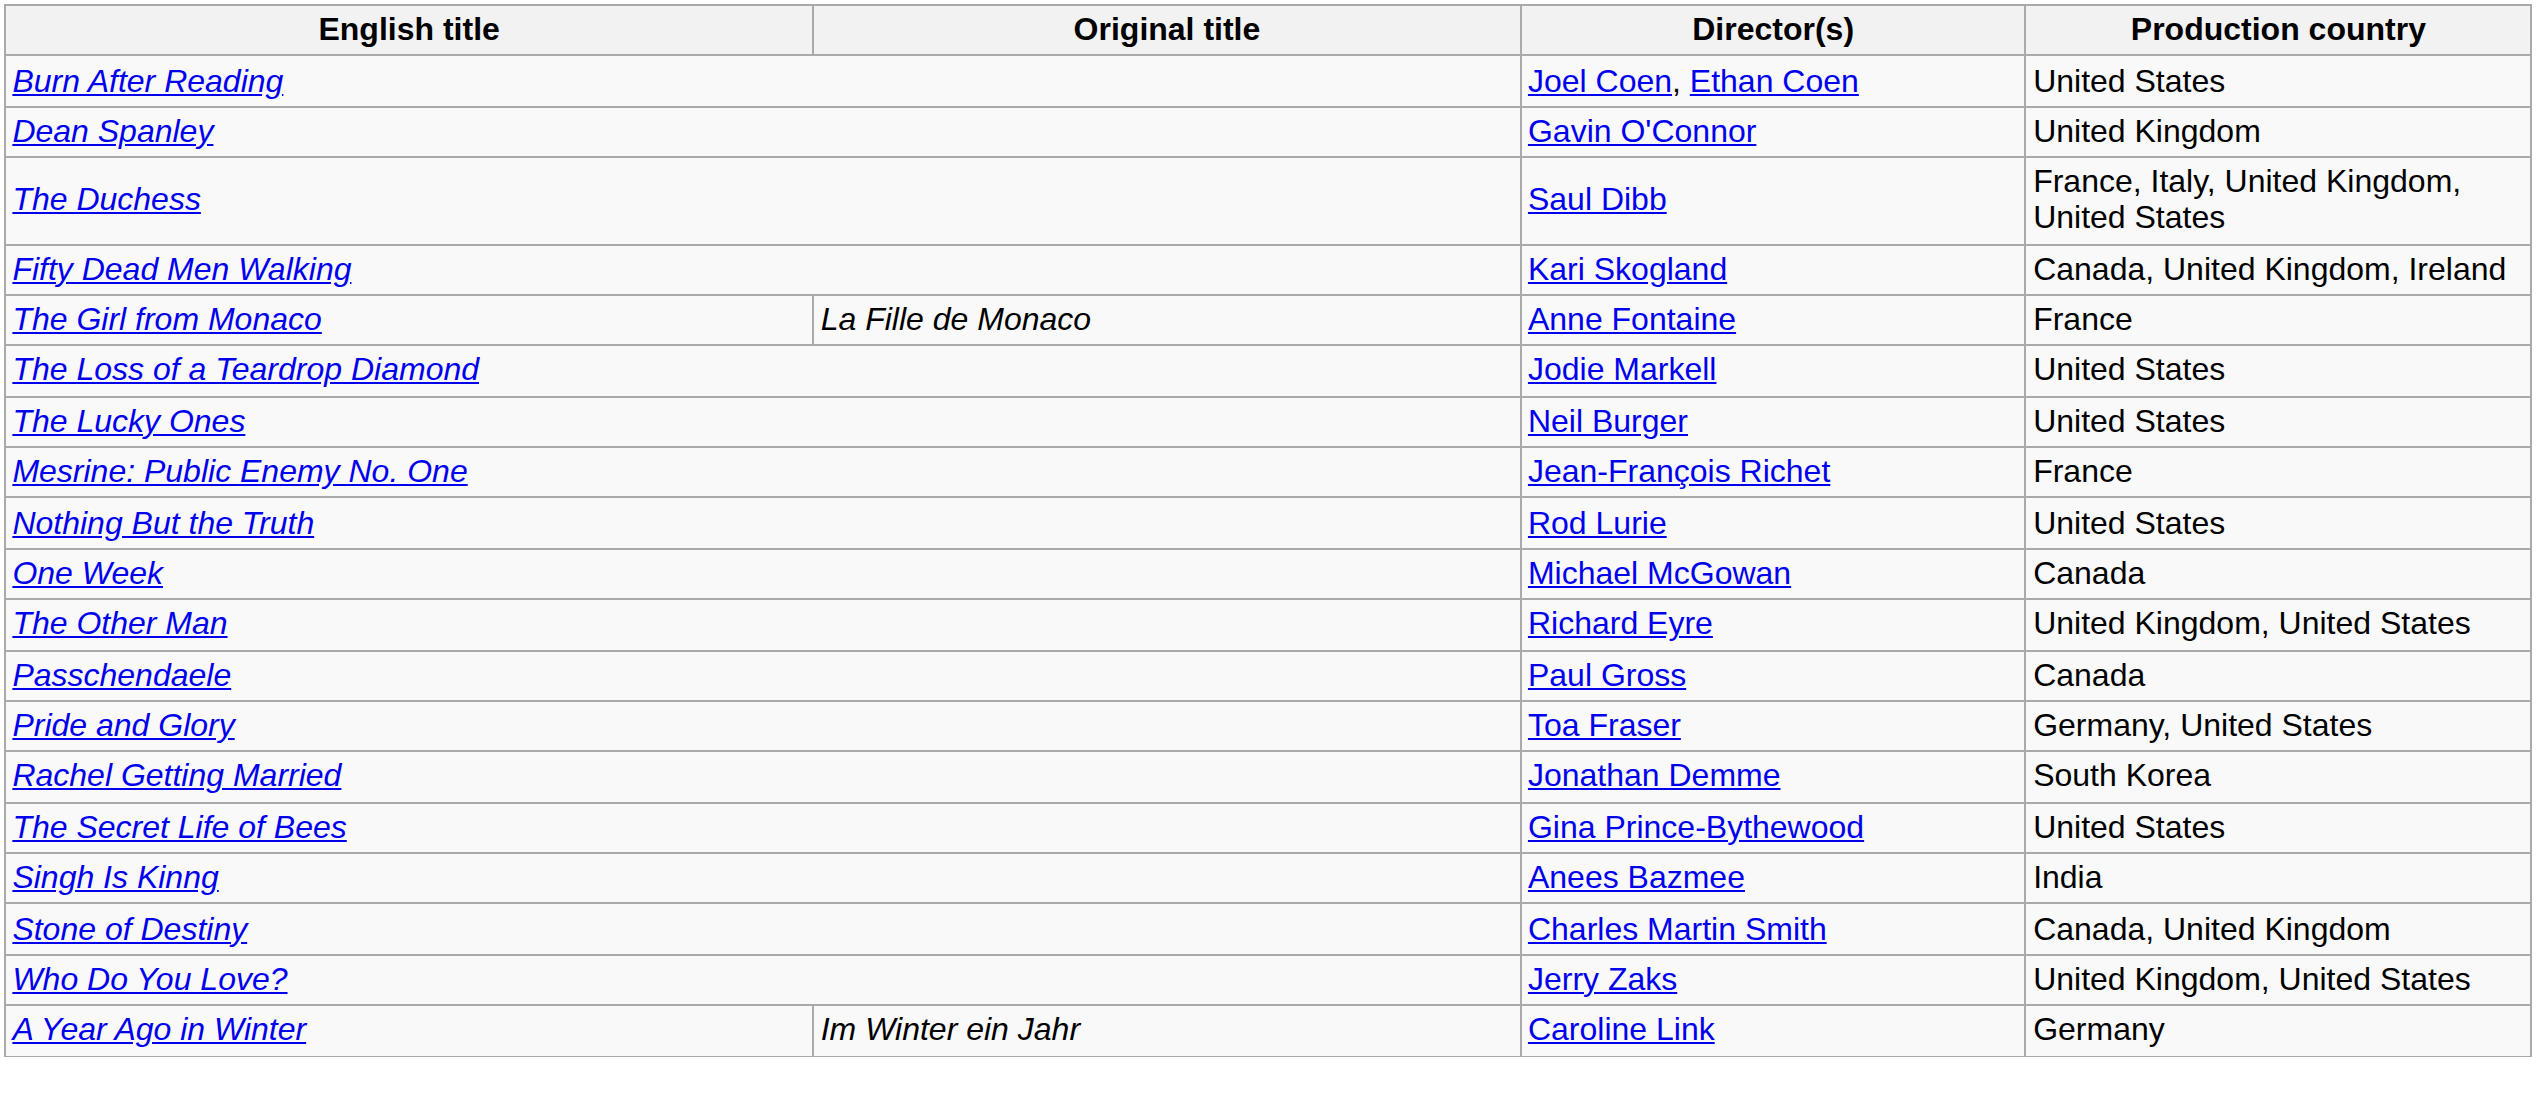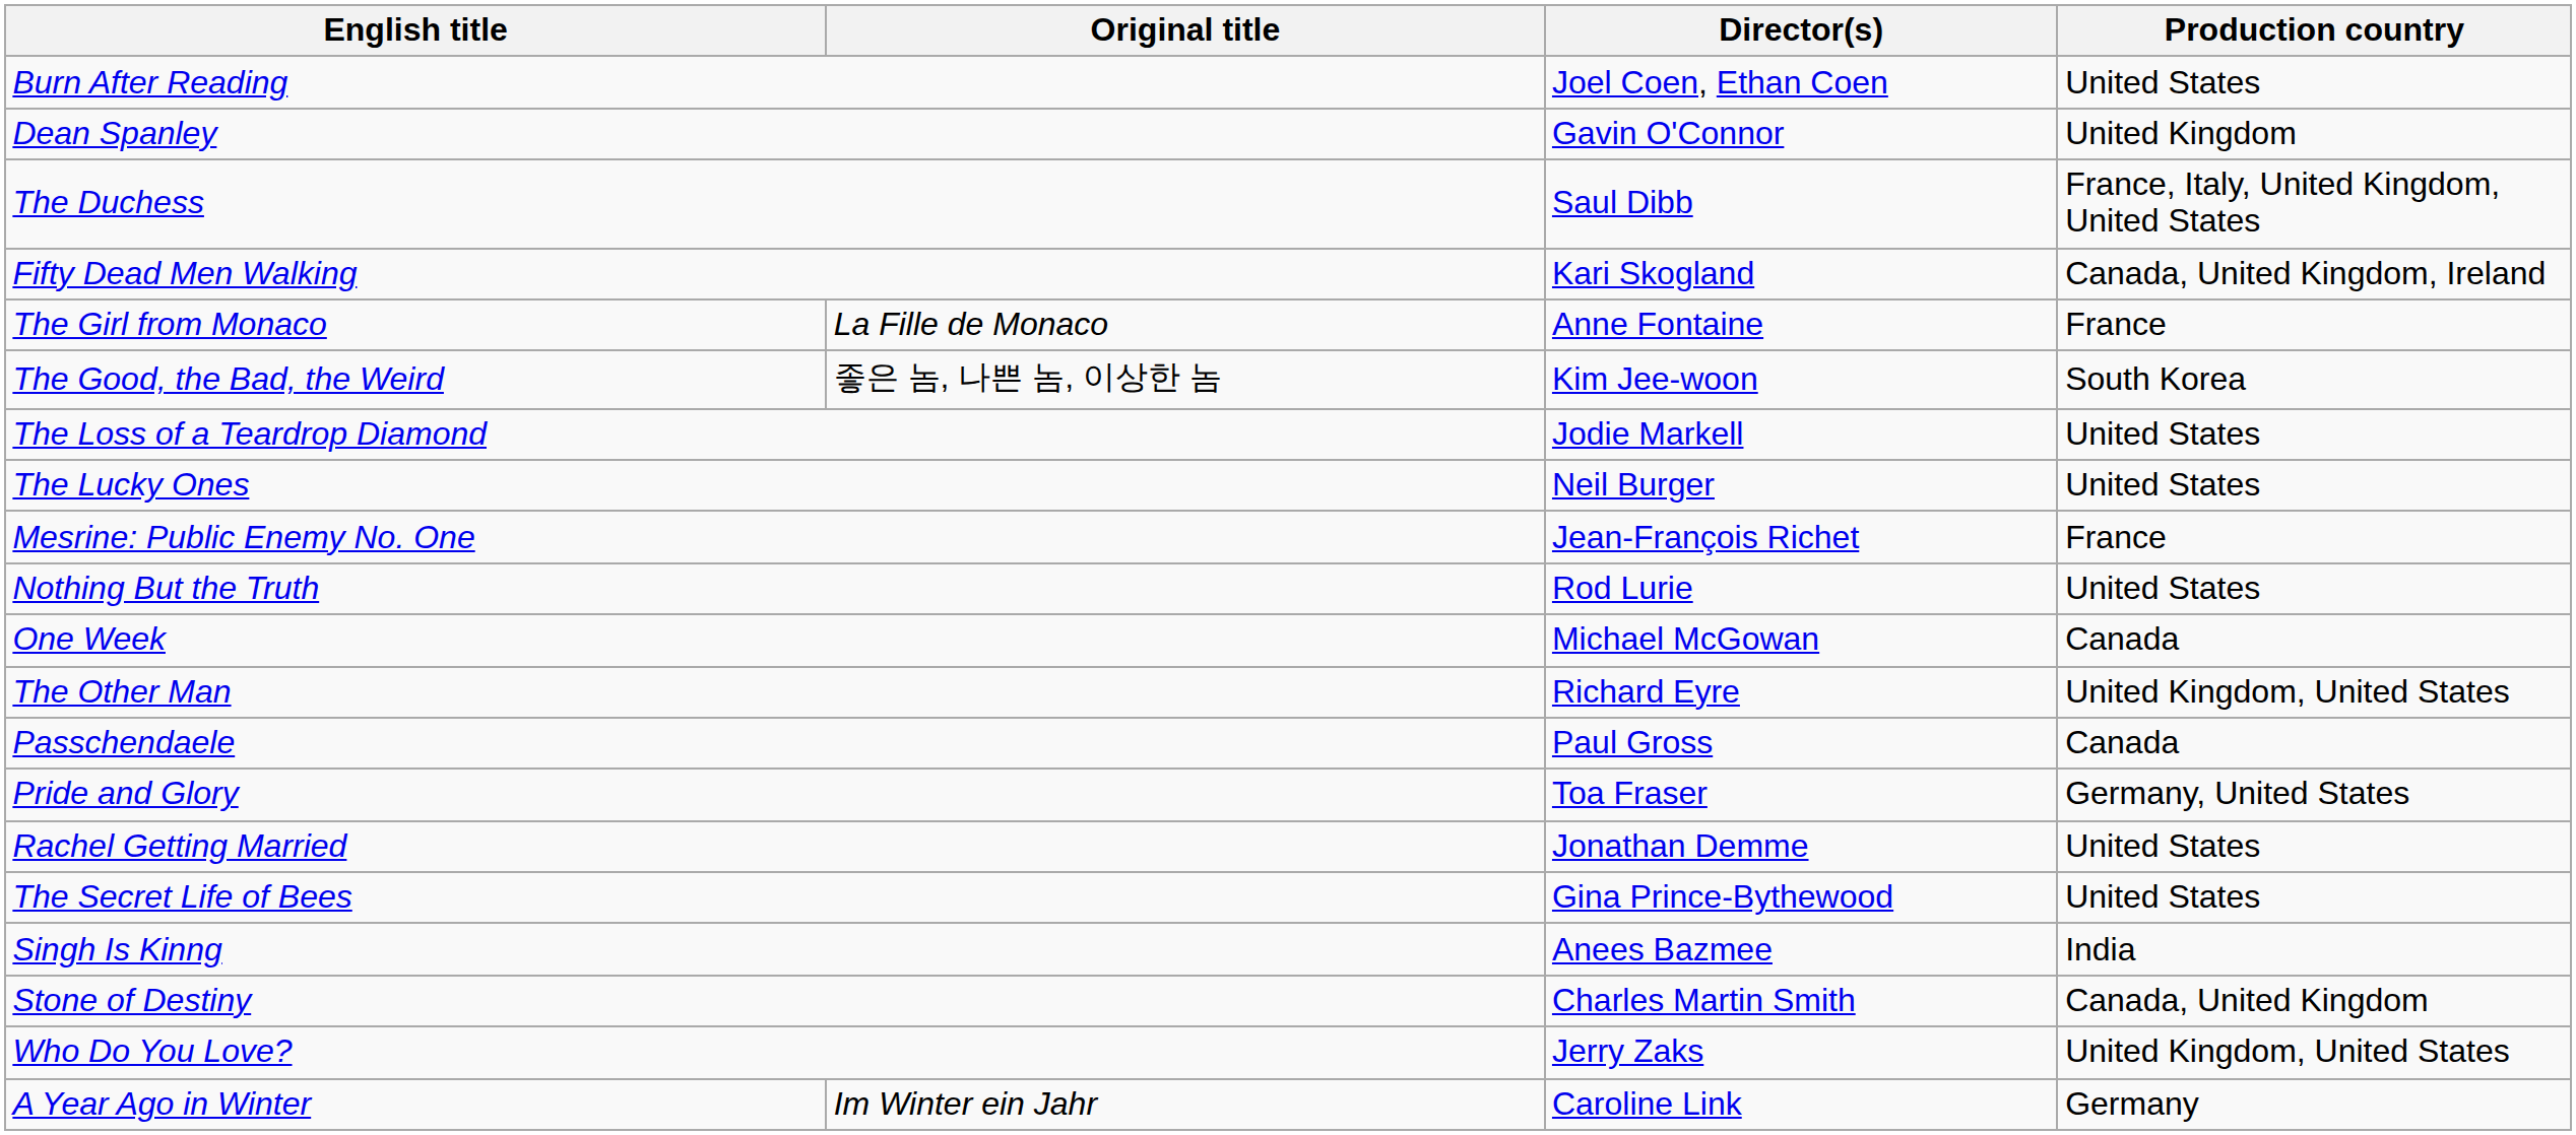+ row: The Good, the Bad, the Weird | 좋은 놈, 나쁜 놈, 이상한 놈 | Kim Jee-woon | South Korea
Rachel Getting Married | Production country: South Korea -> United States
